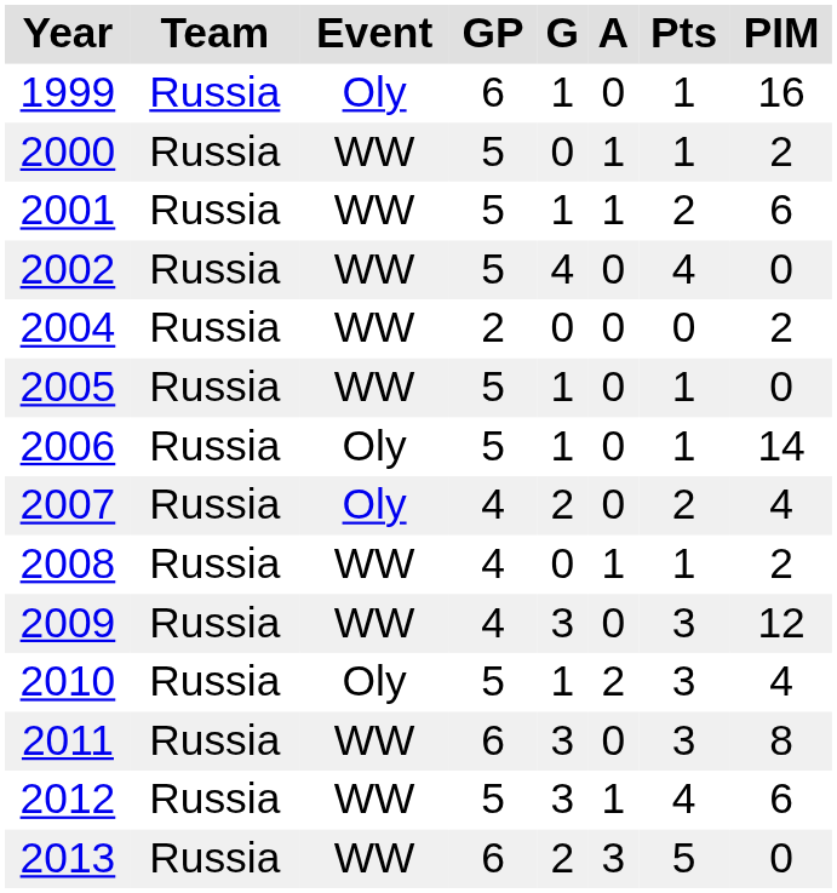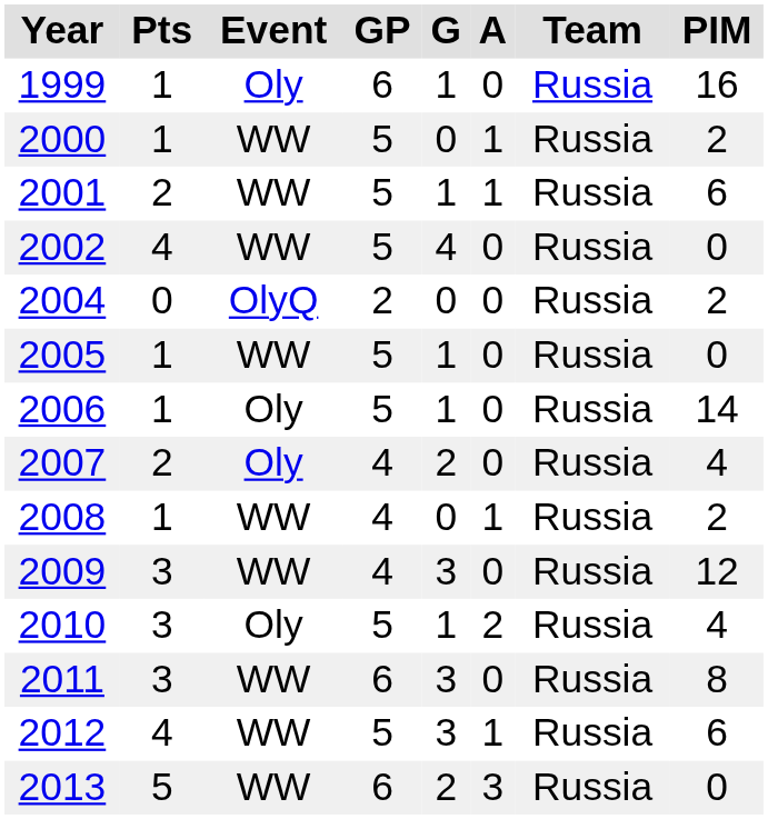columns swapped: Team <-> Pts
2004 | Event: WW -> OlyQ
